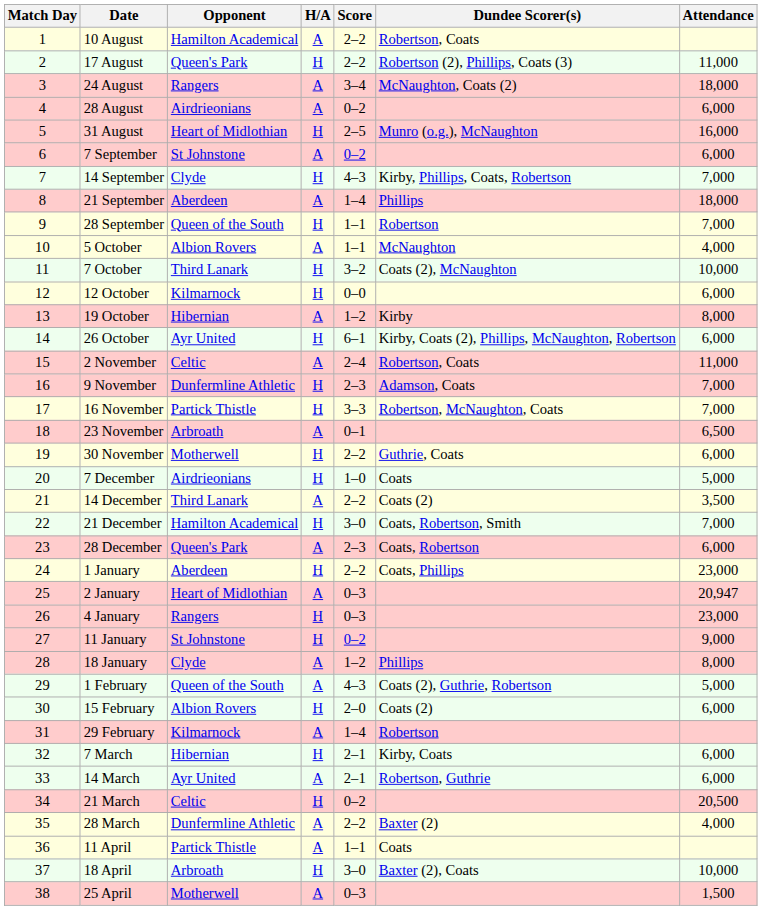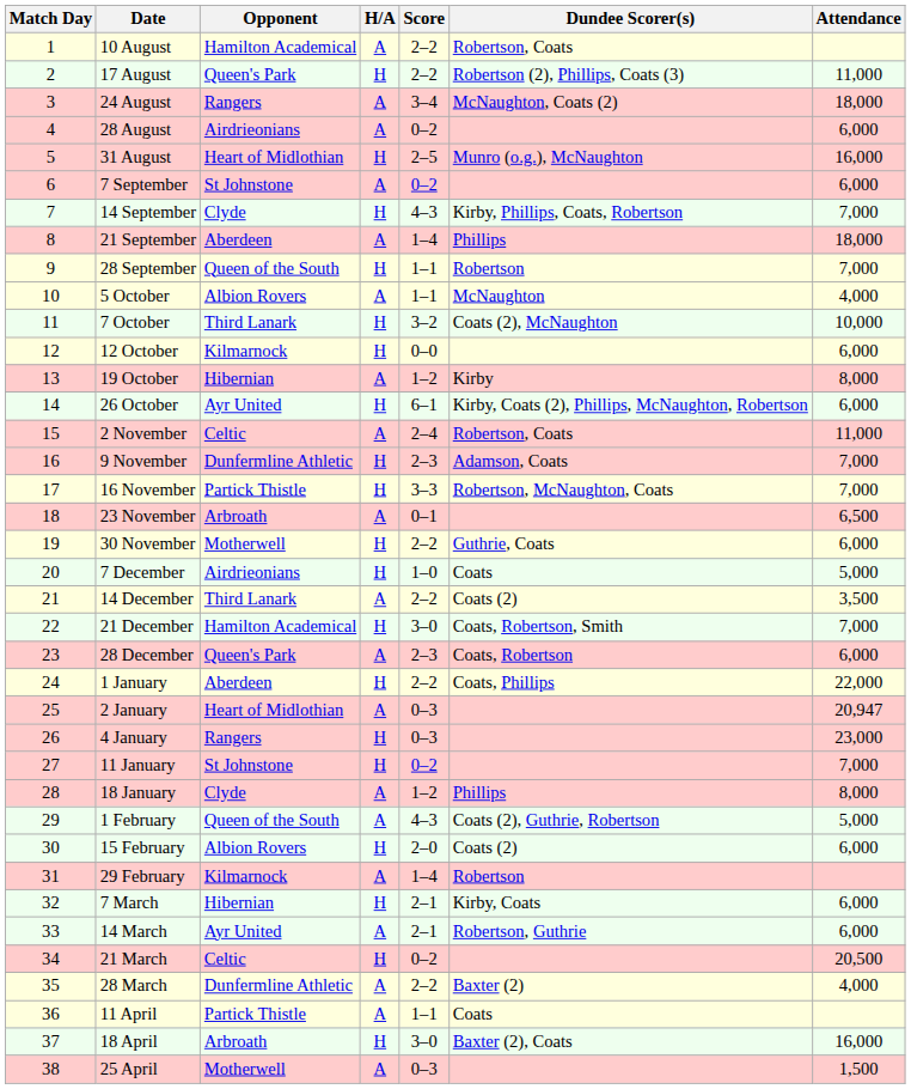1 January | Attendance: 23,000 -> 22,000
11 January | Attendance: 9,000 -> 7,000
18 April | Attendance: 10,000 -> 16,000
